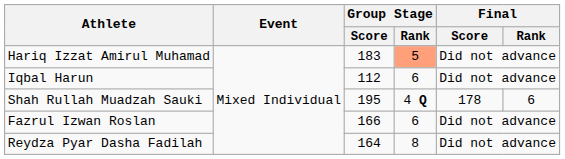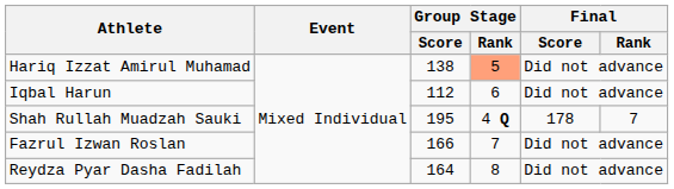Hariq Izzat Amirul Muhamad | Group Stage / Score: 183 -> 138
Shah Rullah Muadzah Sauki | Final / Rank: 6 -> 7
Fazrul Izwan Roslan | Group Stage / Rank: 6 -> 7
